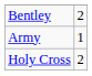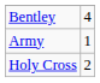Bentley | column 2: 2 -> 4
